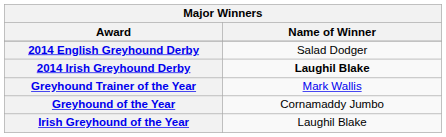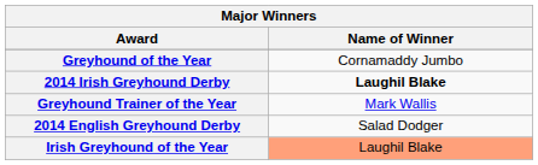rows swapped: 2014 English Greyhound Derby <-> Greyhound of the Year
Irish Greyhound of the Year | Name of Winner: no background -> lightsalmon background
